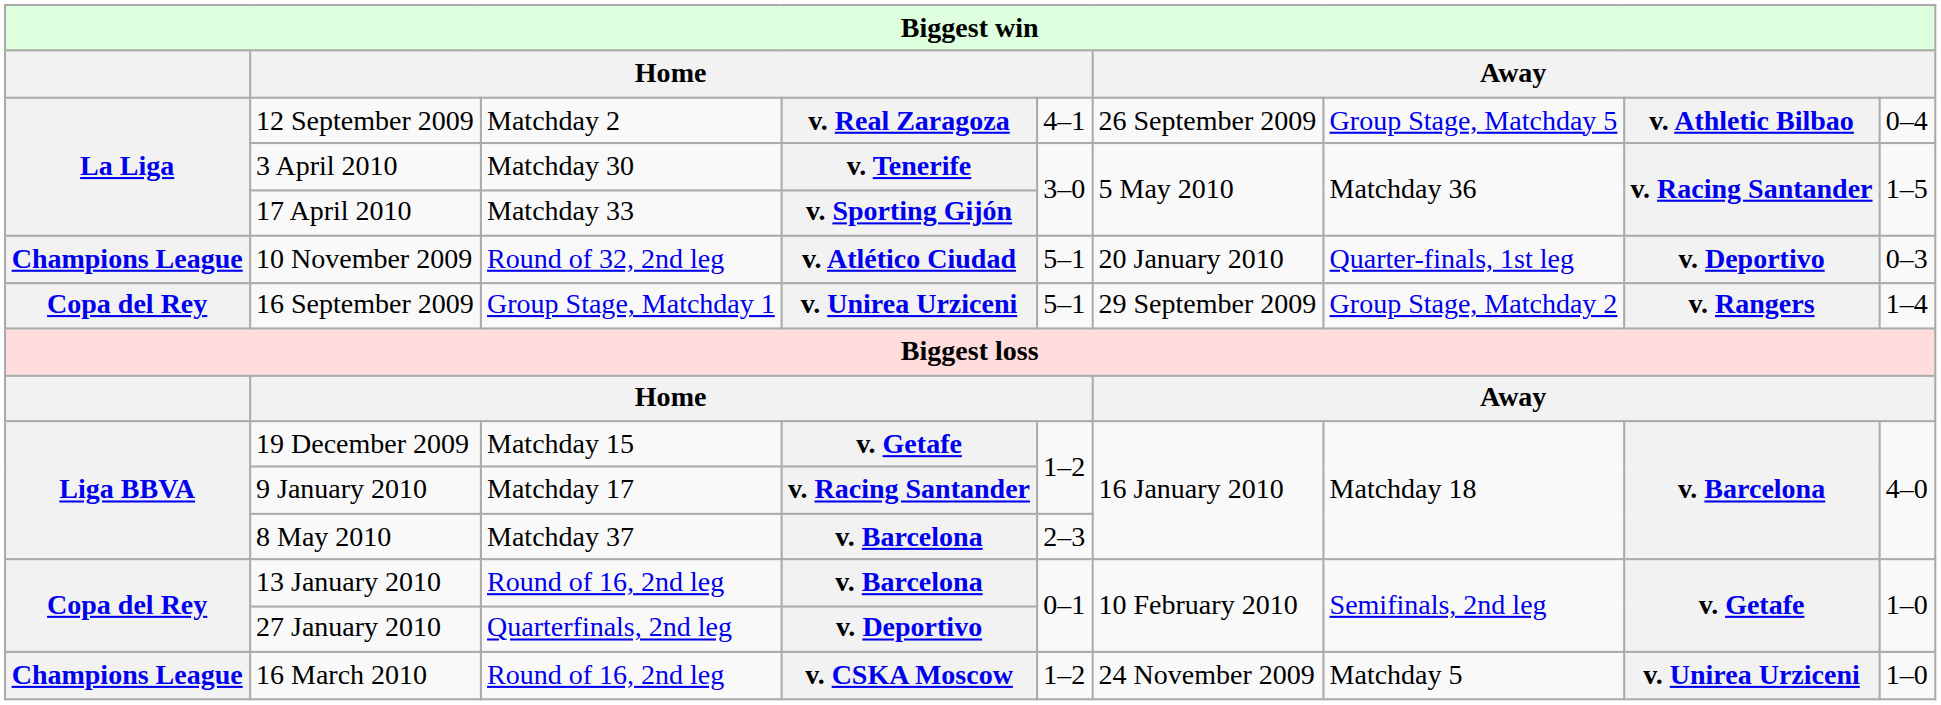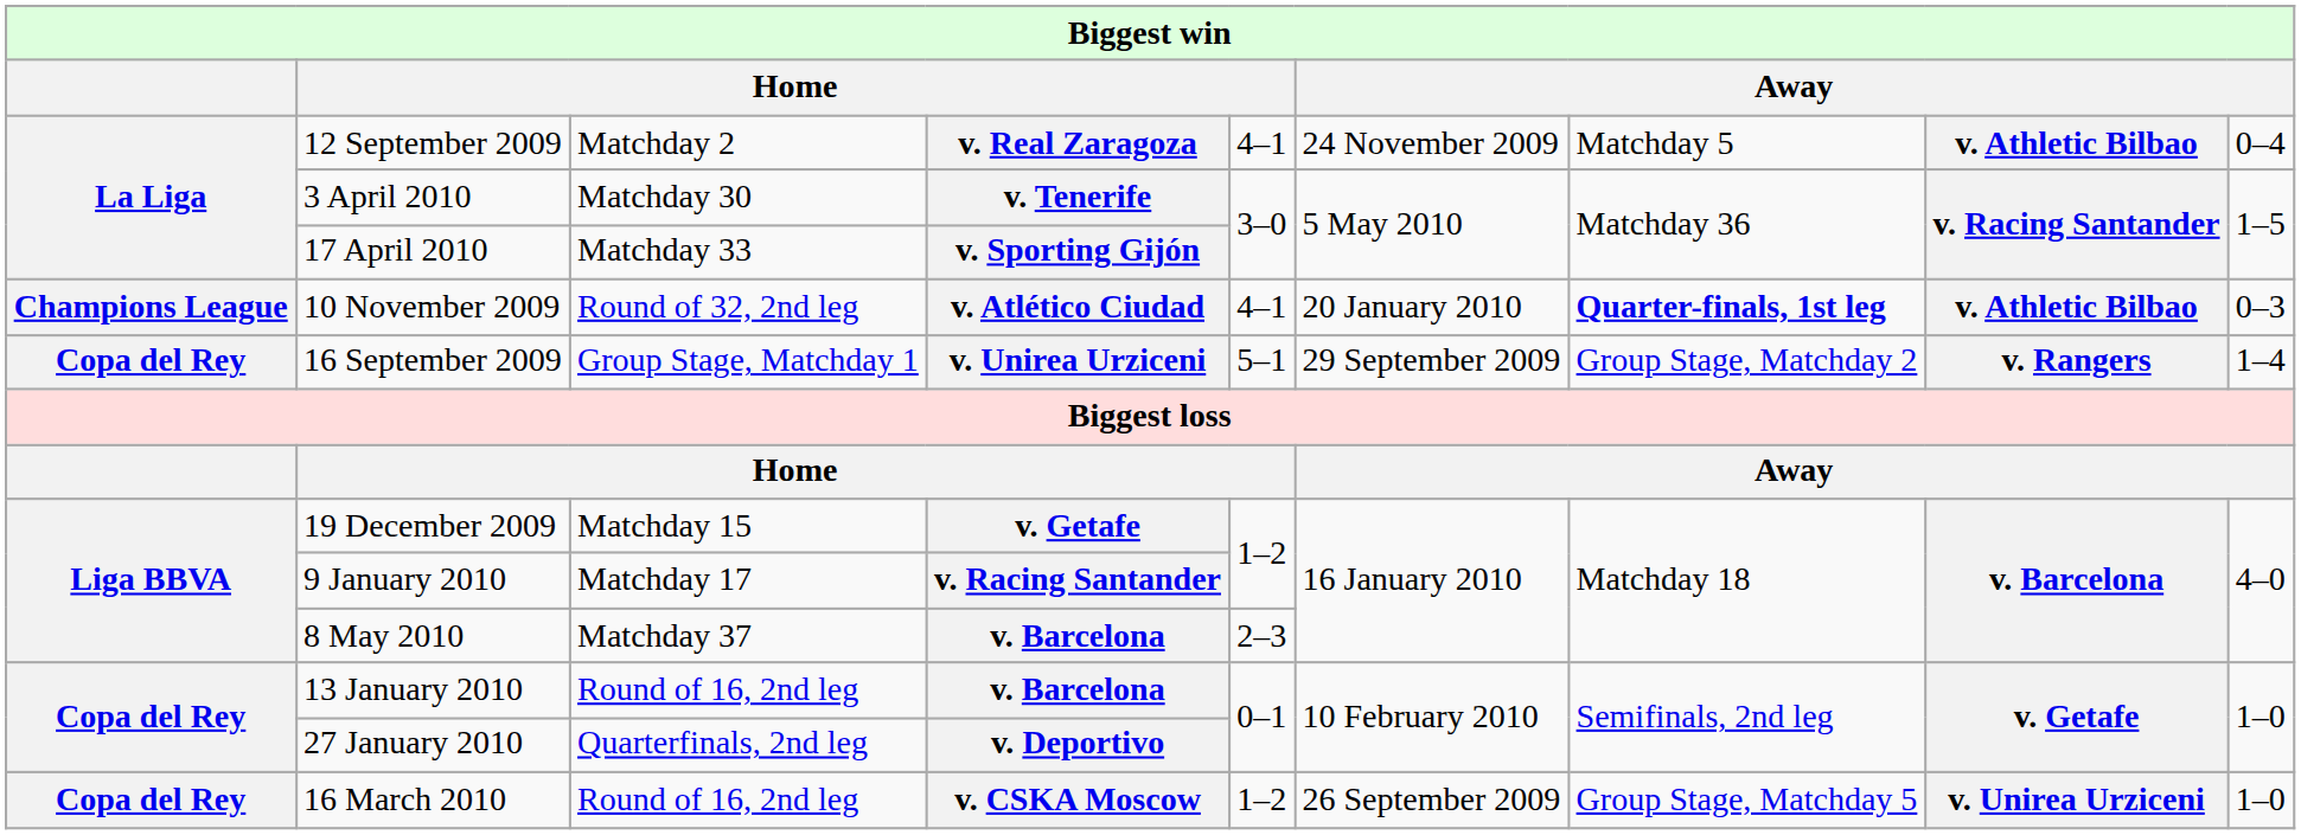12 September 2009 | column 6: 26 September 2009 -> 24 November 2009
12 September 2009 | column 7: Group Stage, Matchday 5 -> Matchday 5
10 November 2009 | column 5: 5–1 -> 4–1
10 November 2009 | column 7: normal -> bold
10 November 2009 | column 8: v. Deportivo -> v. Athletic Bilbao
16 March 2010 | column 1: Champions League -> Copa del Rey
16 March 2010 | column 6: 24 November 2009 -> 26 September 2009
16 March 2010 | column 7: Matchday 5 -> Group Stage, Matchday 5
